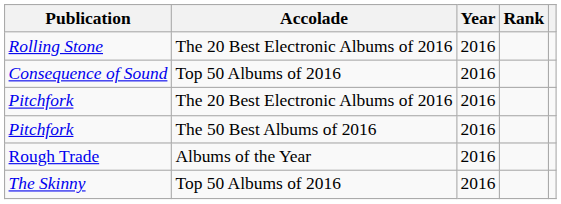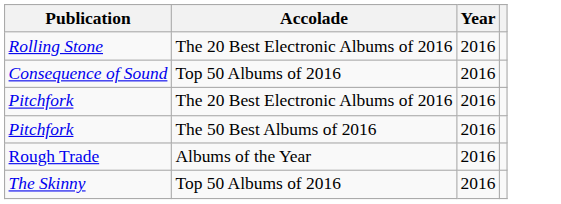- column: Rank
